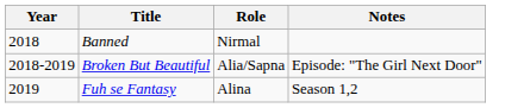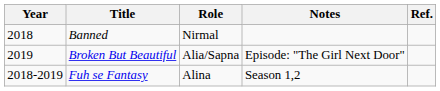+ column: Ref.
Broken But Beautiful | Year: 2018-2019 -> 2019
Fuh se Fantasy | Year: 2019 -> 2018-2019
